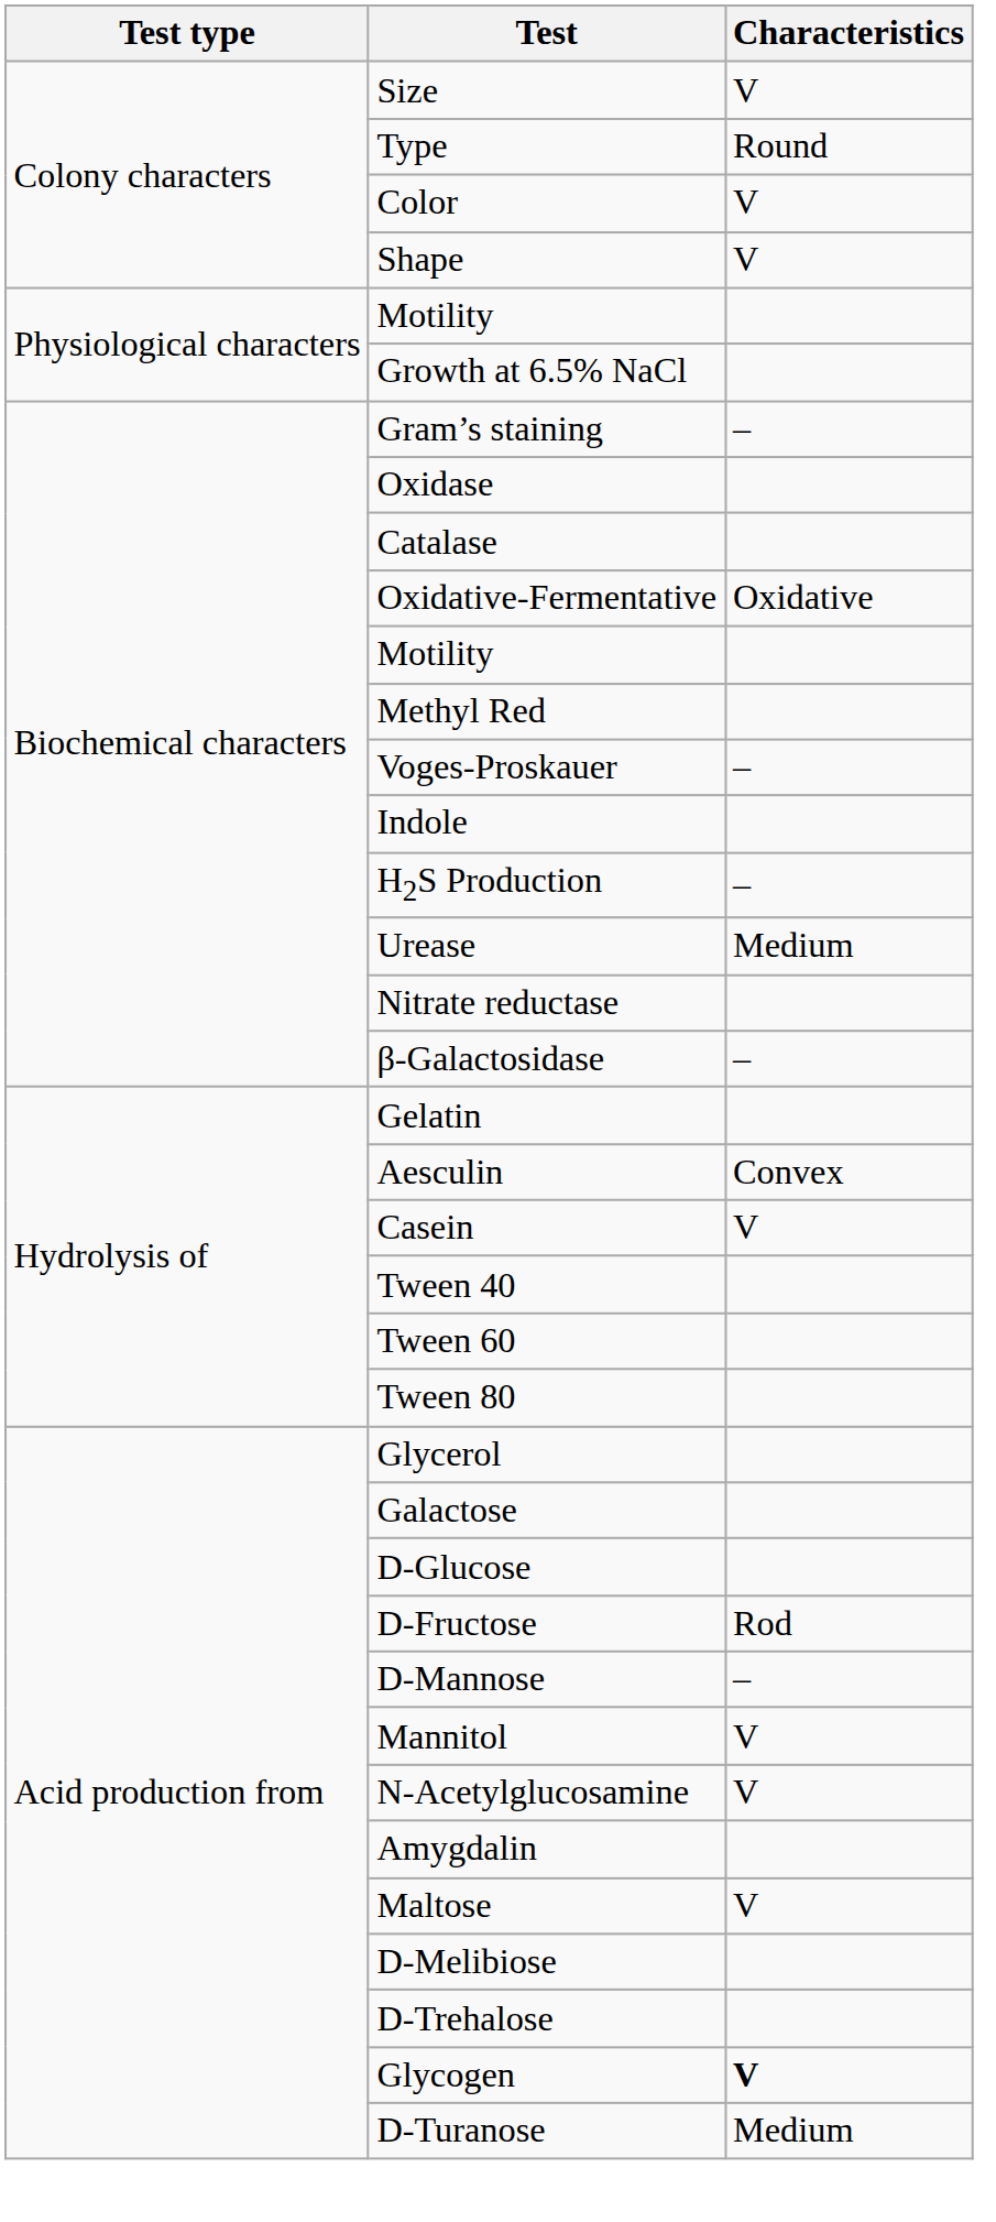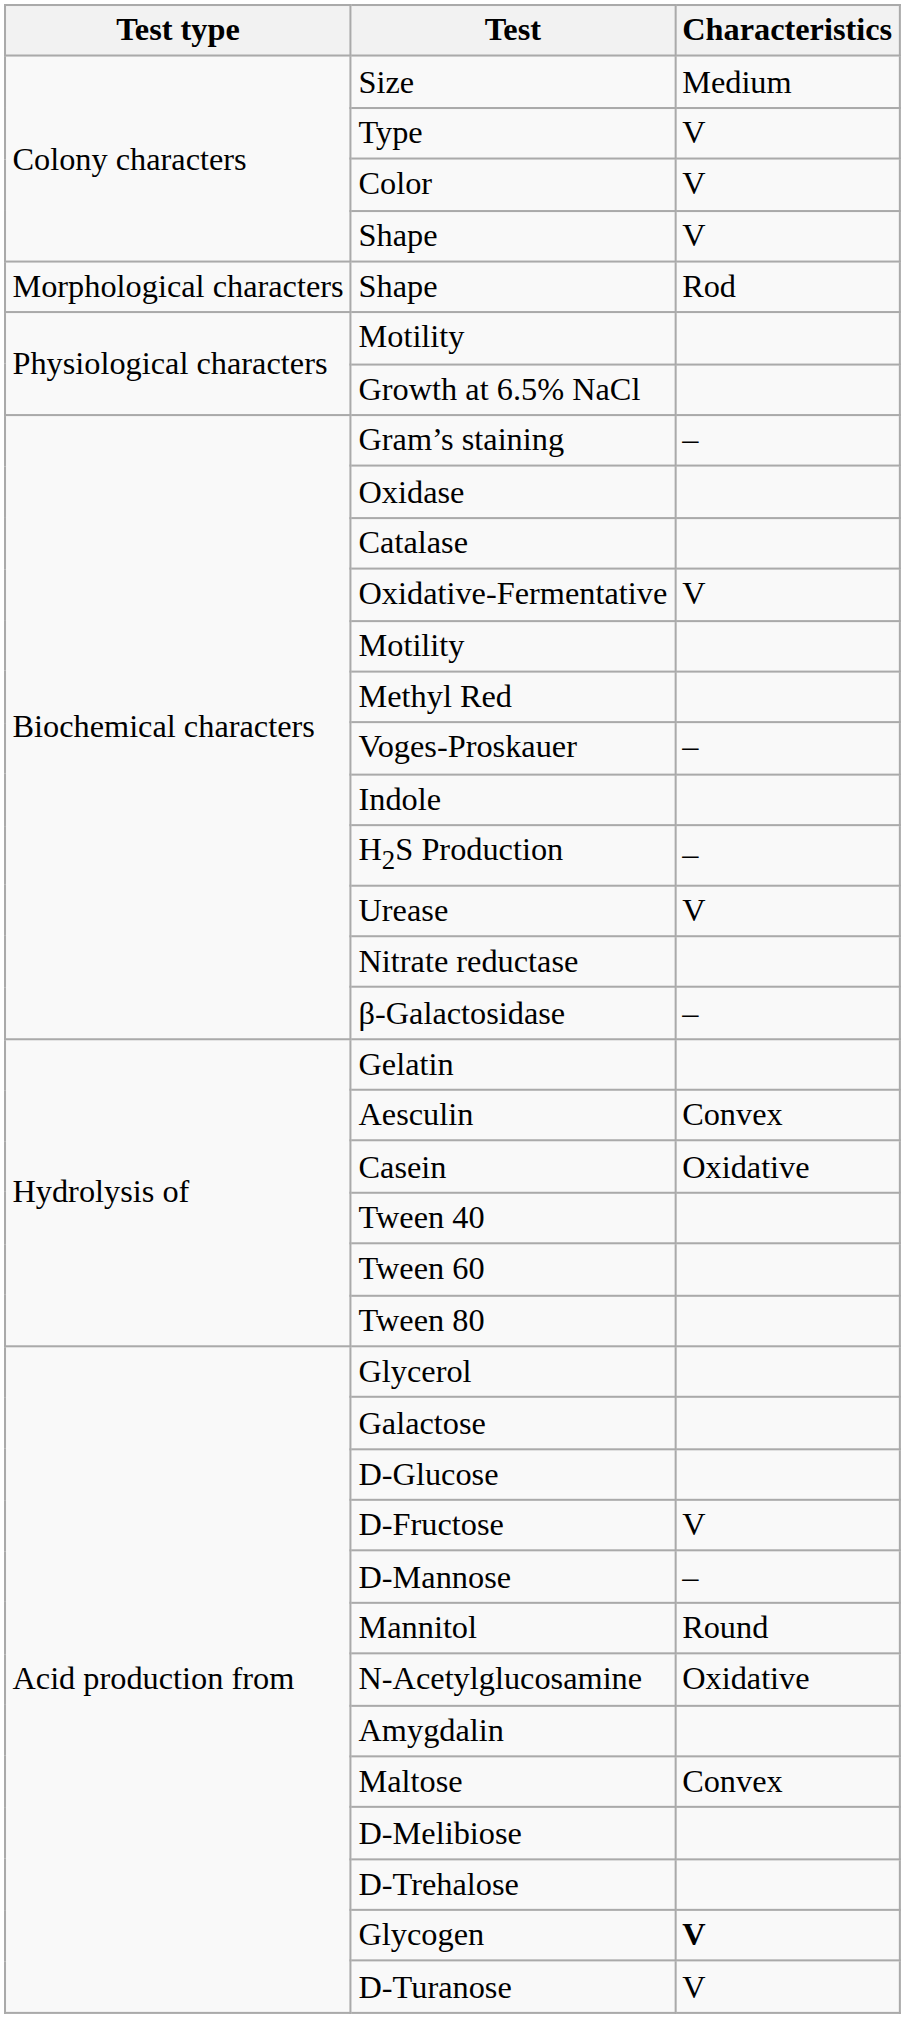Size | Characteristics: V -> Medium
Type | Characteristics: Round -> V
+ row: Morphological characters | Shape | Rod
Oxidative-Fermentative | Characteristics: Oxidative -> V
Urease | Characteristics: Medium -> V
Casein | Characteristics: V -> Oxidative
D-Fructose | Characteristics: Rod -> V
Mannitol | Characteristics: V -> Round
N-Acetylglucosamine | Characteristics: V -> Oxidative
Maltose | Characteristics: V -> Convex
D-Turanose | Characteristics: Medium -> V
